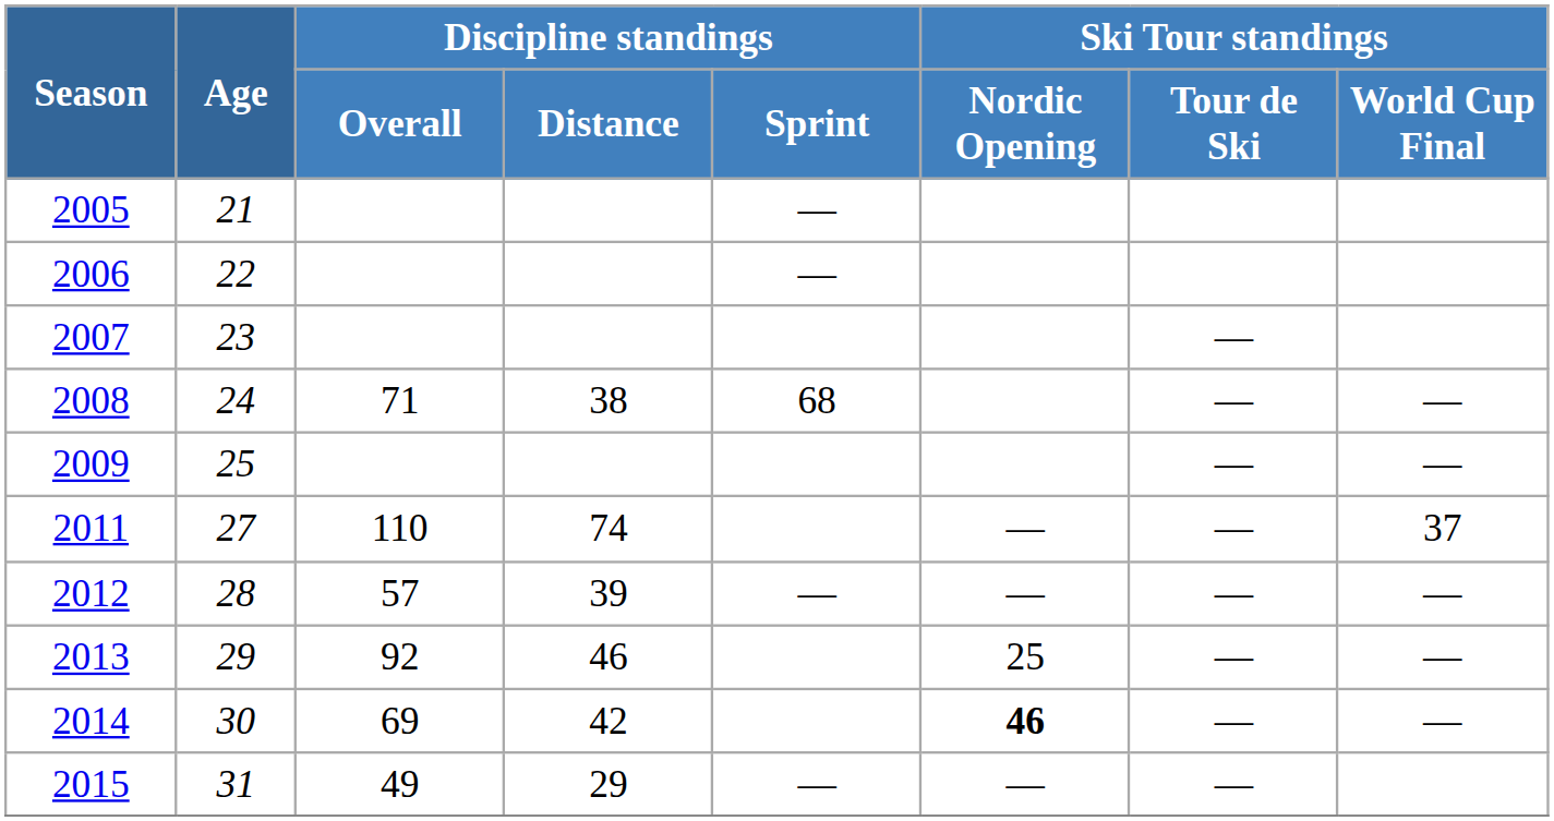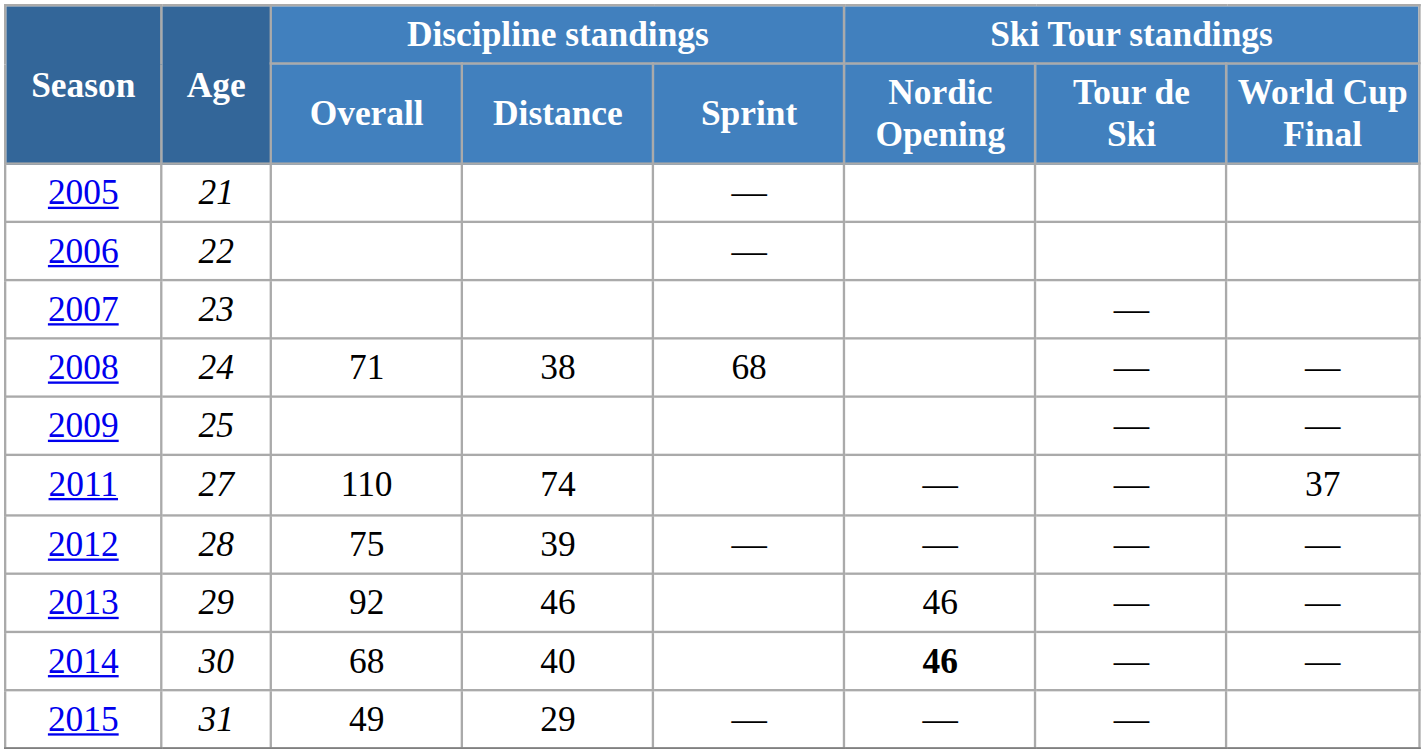2012 | Discipline standings / Overall: 57 -> 75
2013 | Ski Tour standings / Nordic Opening: 25 -> 46
2014 | Discipline standings / Overall: 69 -> 68
2014 | Discipline standings / Distance: 42 -> 40
